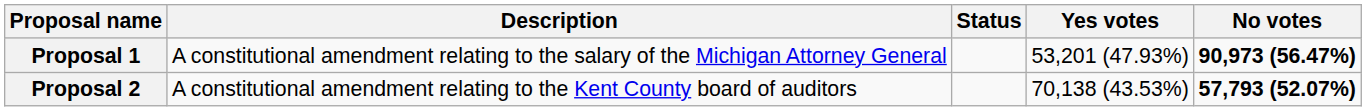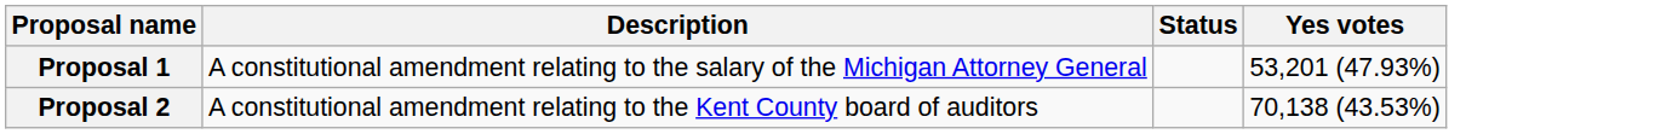- column: No votes | 90,973 (56.47%) | 57,793 (52.07%)
